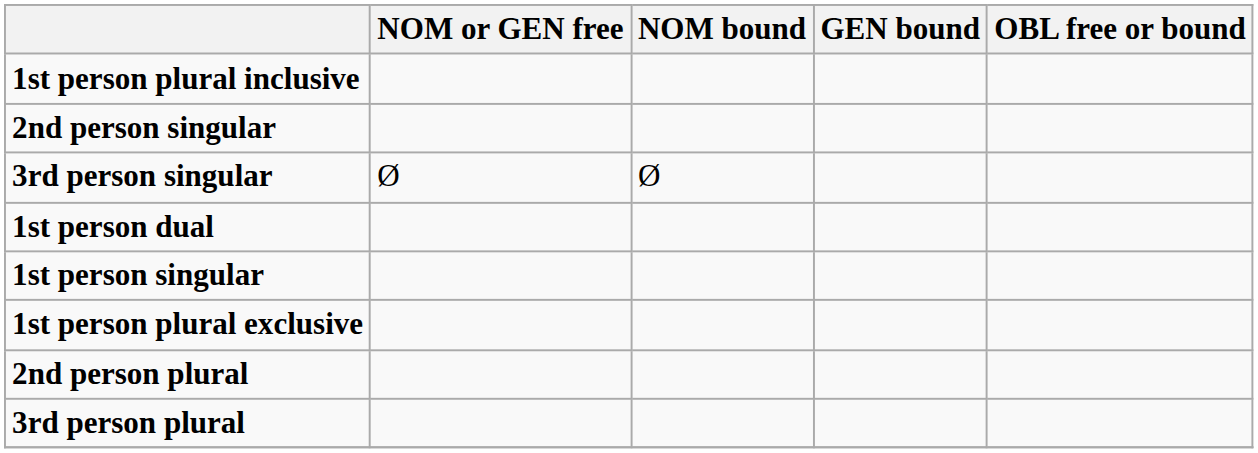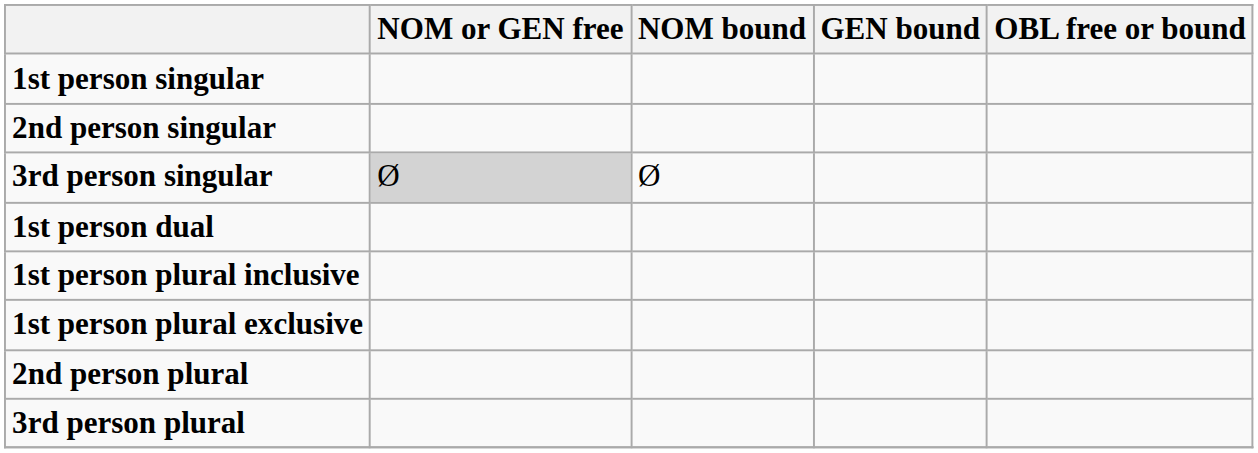rows swapped: 1st person singular <-> 1st person plural inclusive
3rd person singular | NOM or GEN free: no background -> lightgrey background
